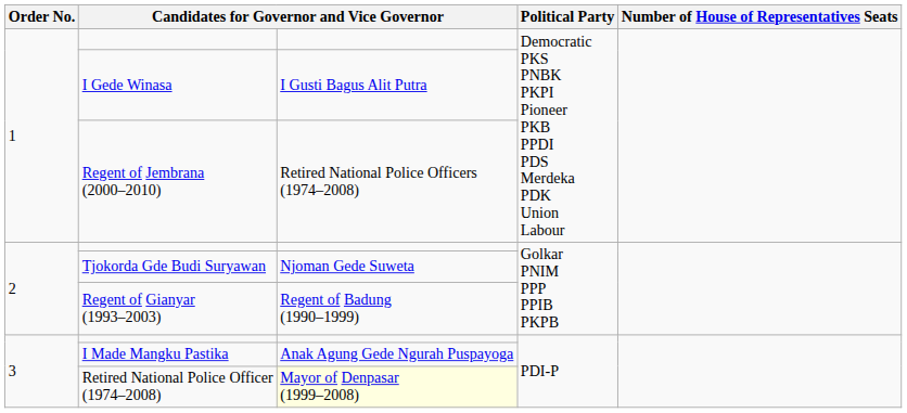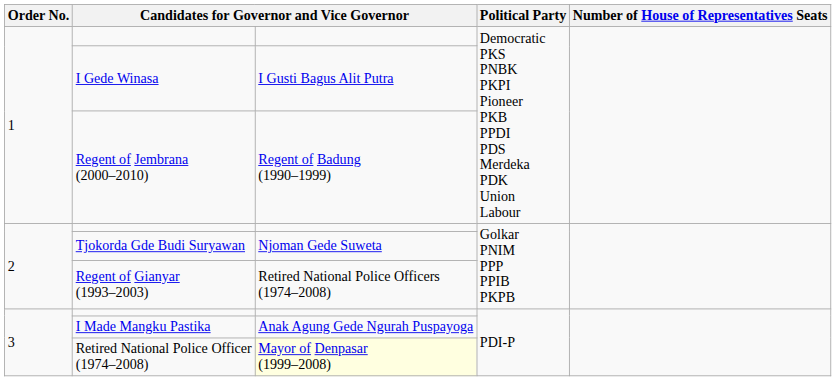Regent of Jembrana (2000–2010) | column 3: Retired National Police Officers (1974–2008) -> Regent of Badung (1990–1999)
Regent of Gianyar (1993–2003) | column 3: Regent of Badung (1990–1999) -> Retired National Police Officers (1974–2008)
